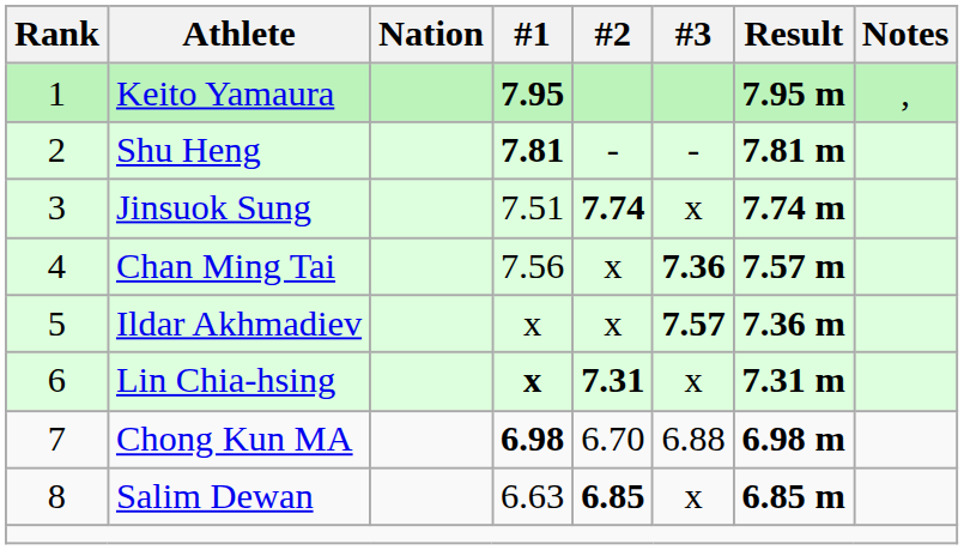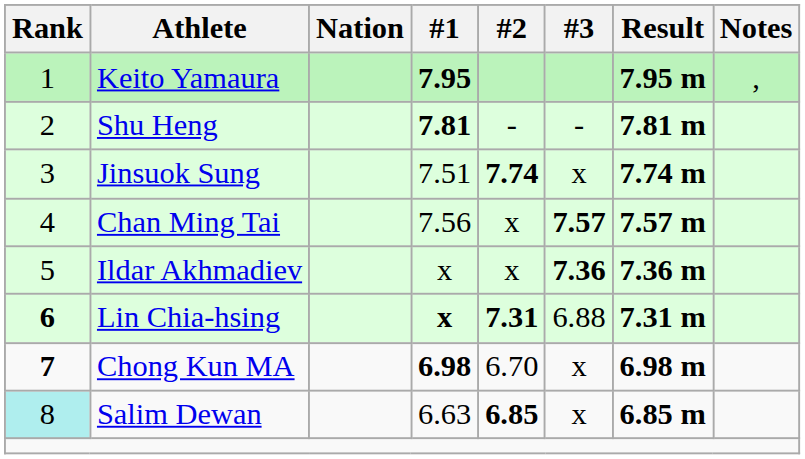Chan Ming Tai | #3: 7.36 -> 7.57
Ildar Akhmadiev | #3: 7.57 -> 7.36
Lin Chia-hsing | Rank: normal -> bold
Lin Chia-hsing | #3: x -> 6.88
Chong Kun MA | Rank: normal -> bold
Chong Kun MA | #3: 6.88 -> x
Salim Dewan | Rank: no background -> paleturquoise background
